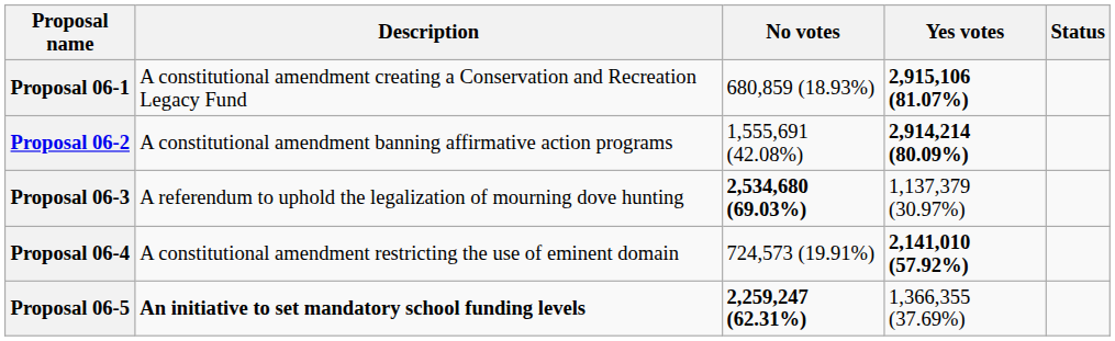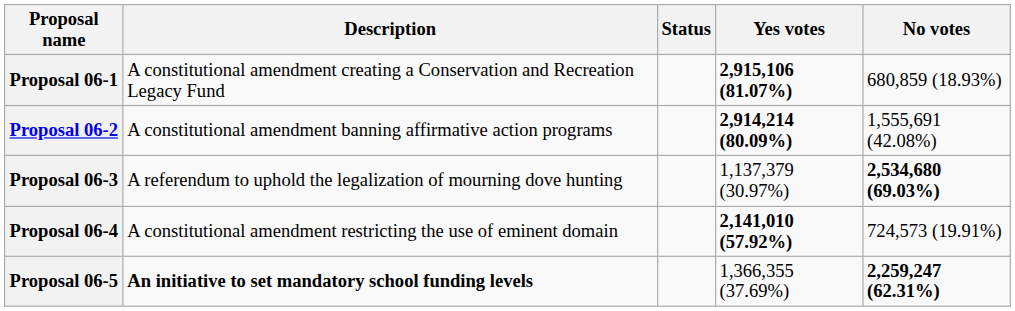columns swapped: Status <-> No votes
